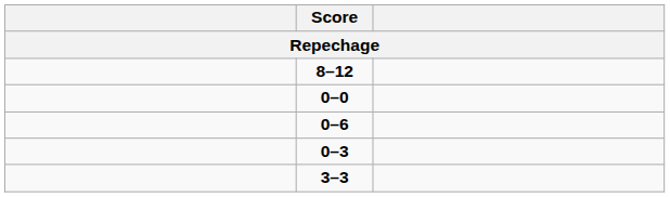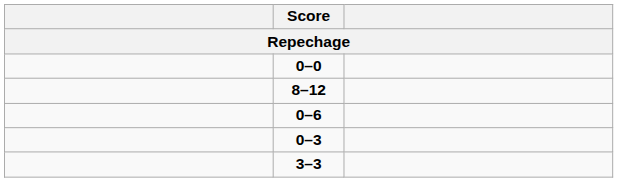rows swapped: 8–12 <-> 0–0
